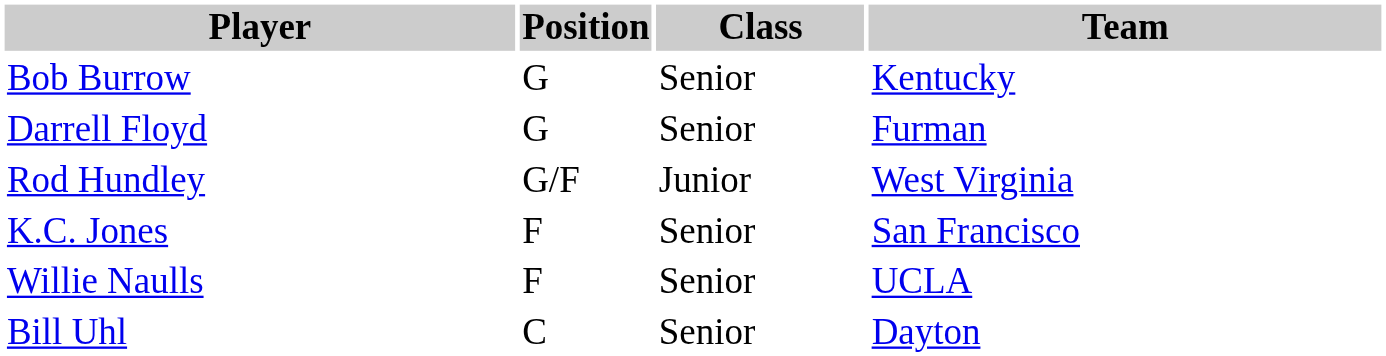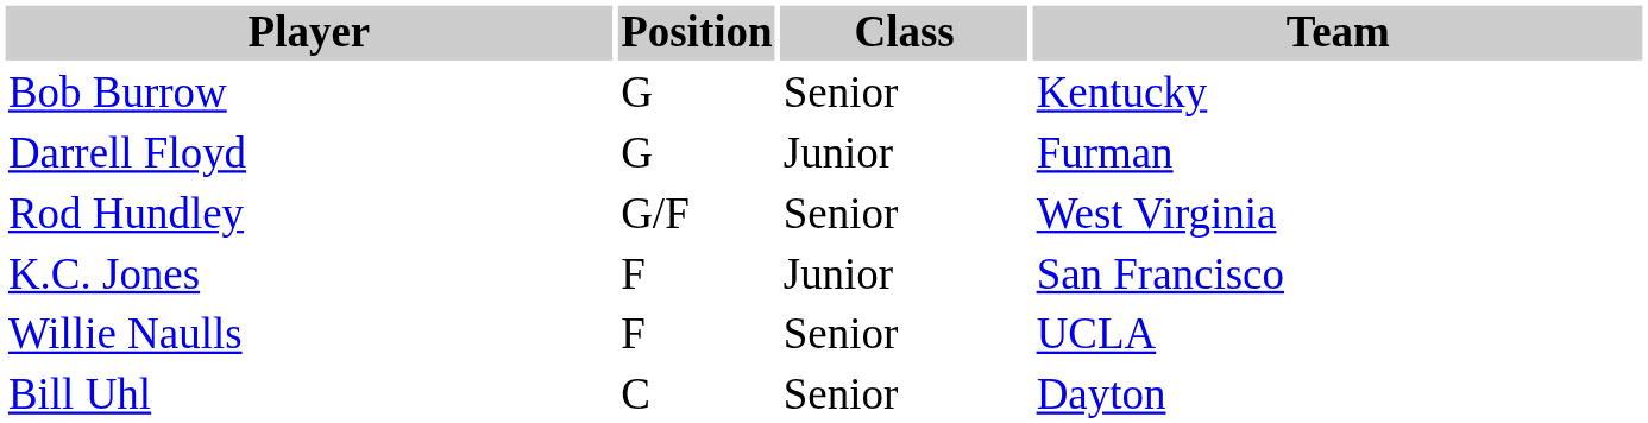Darrell Floyd | Class: Senior -> Junior
Rod Hundley | Class: Junior -> Senior
K.C. Jones | Class: Senior -> Junior
